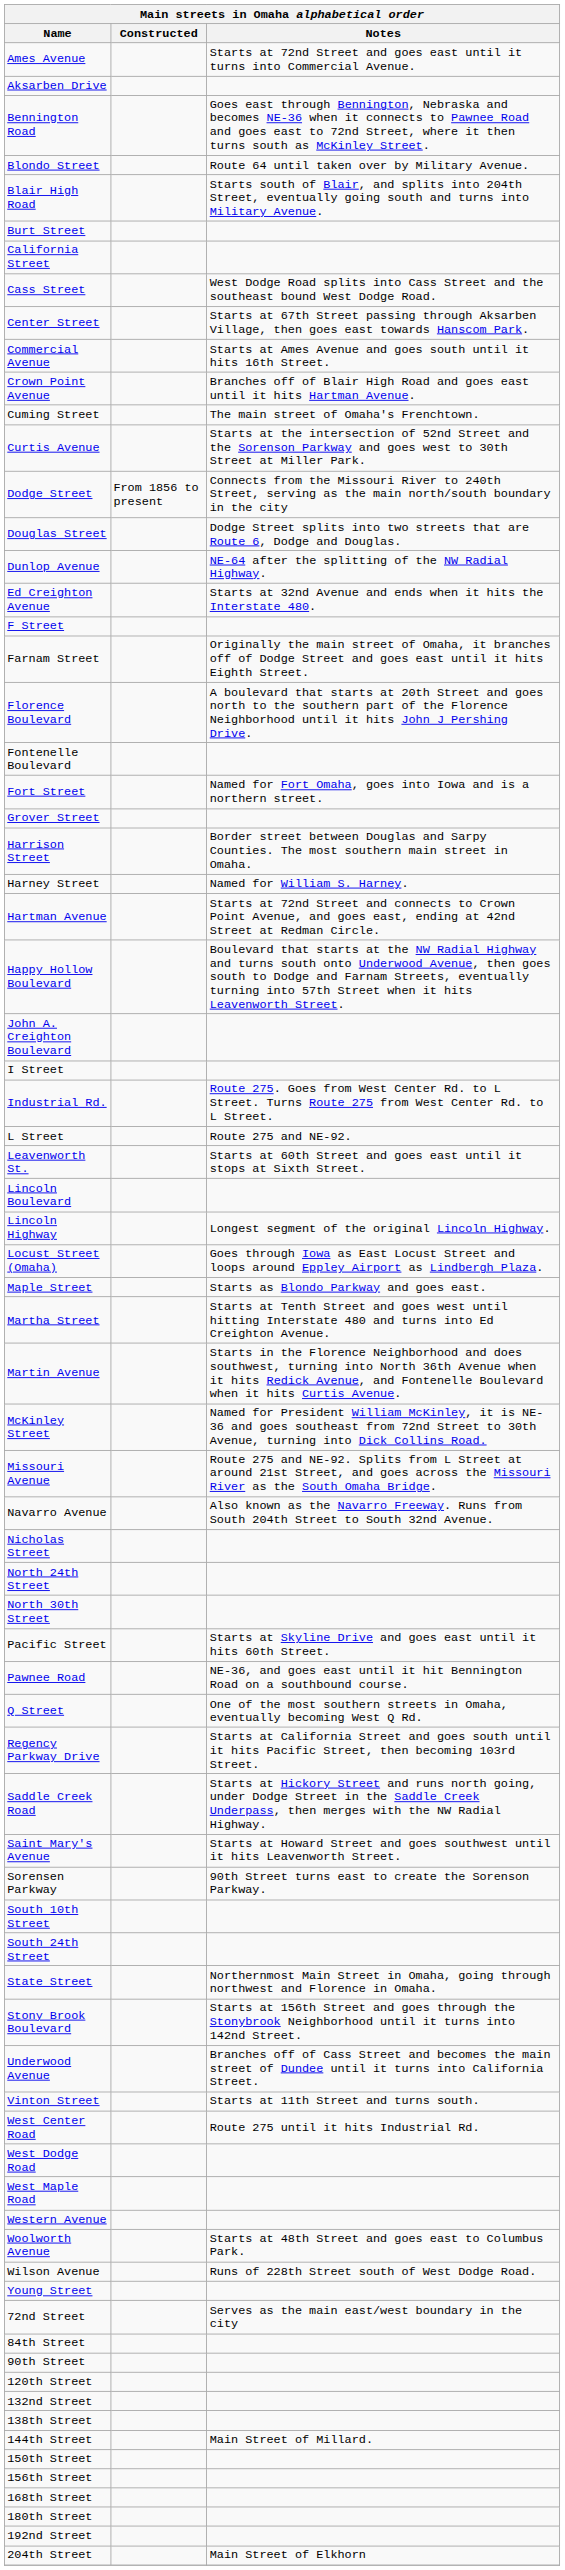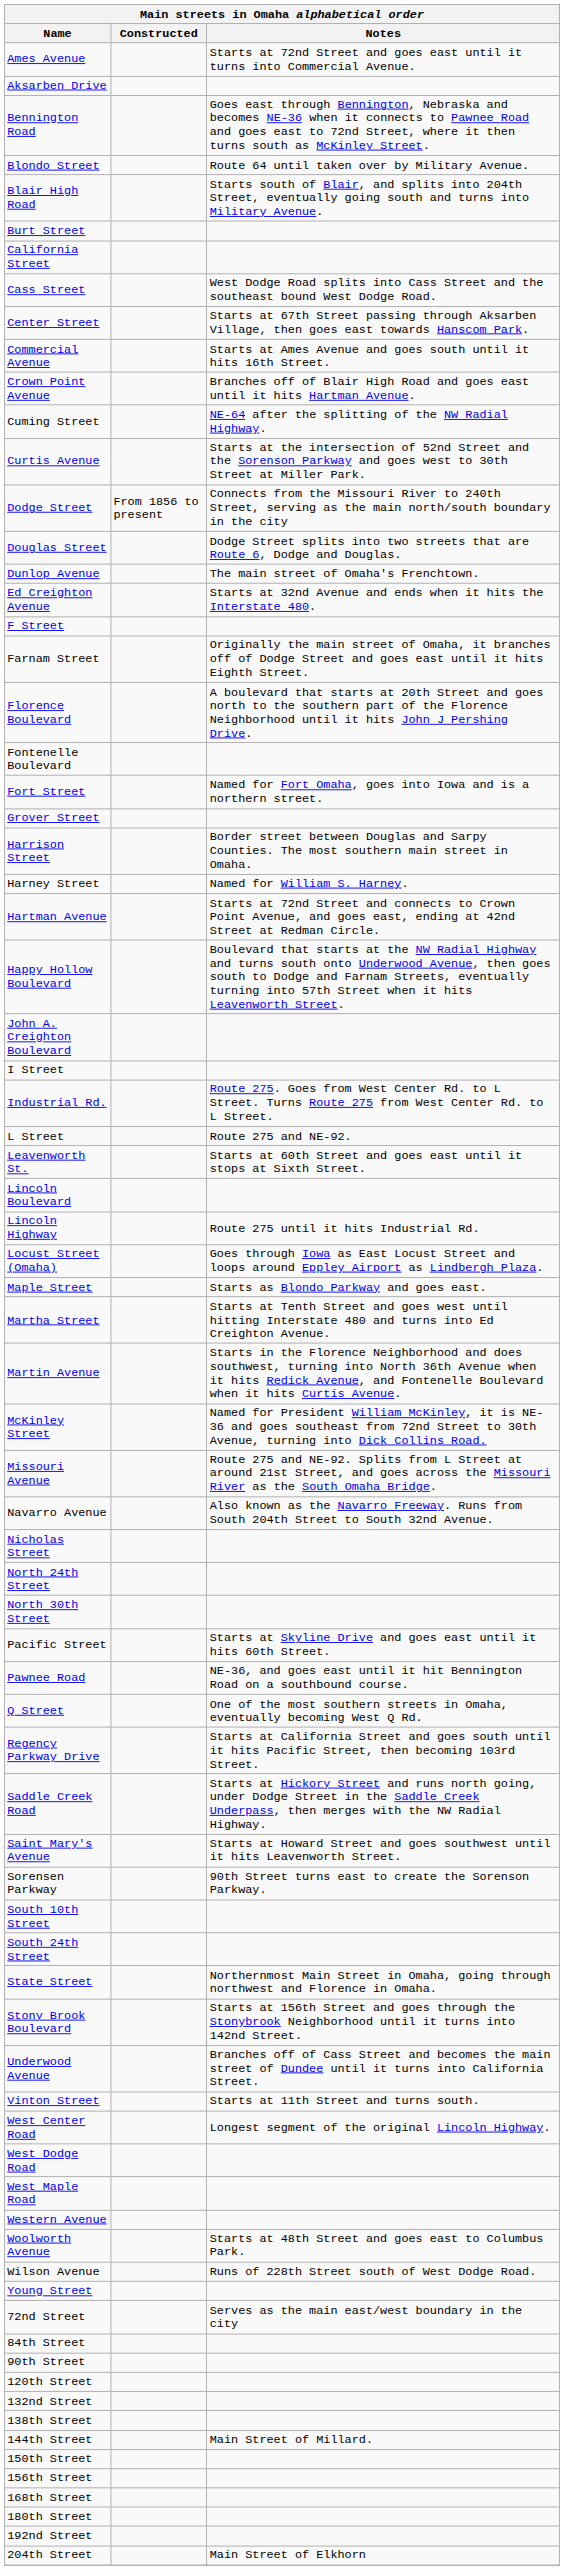Cuming Street | Notes: The main street of Omaha's Frenchtown. -> NE-64 after the splitting of the NW Radial Highway.
Dunlop Avenue | Notes: NE-64 after the splitting of the NW Radial Highway. -> The main street of Omaha's Frenchtown.
Lincoln Highway | Notes: Longest segment of the original Lincoln Highway. -> Route 275 until it hits Industrial Rd.
West Center Road | Notes: Route 275 until it hits Industrial Rd. -> Longest segment of the original Lincoln Highway.
